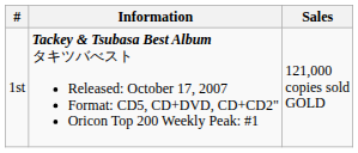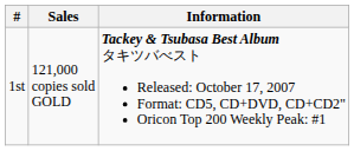columns swapped: Information <-> Sales
